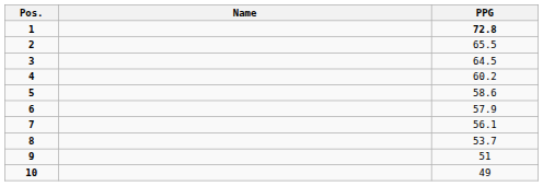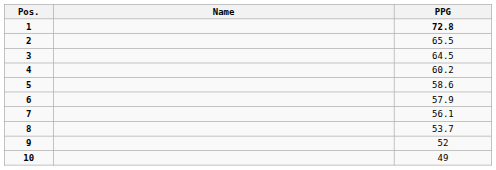9 | PPG: 51 -> 52
